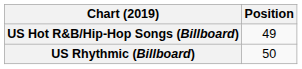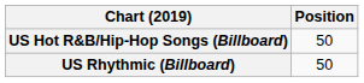US Hot R&B/Hip-Hop Songs (Billboard) | Position: 49 -> 50
